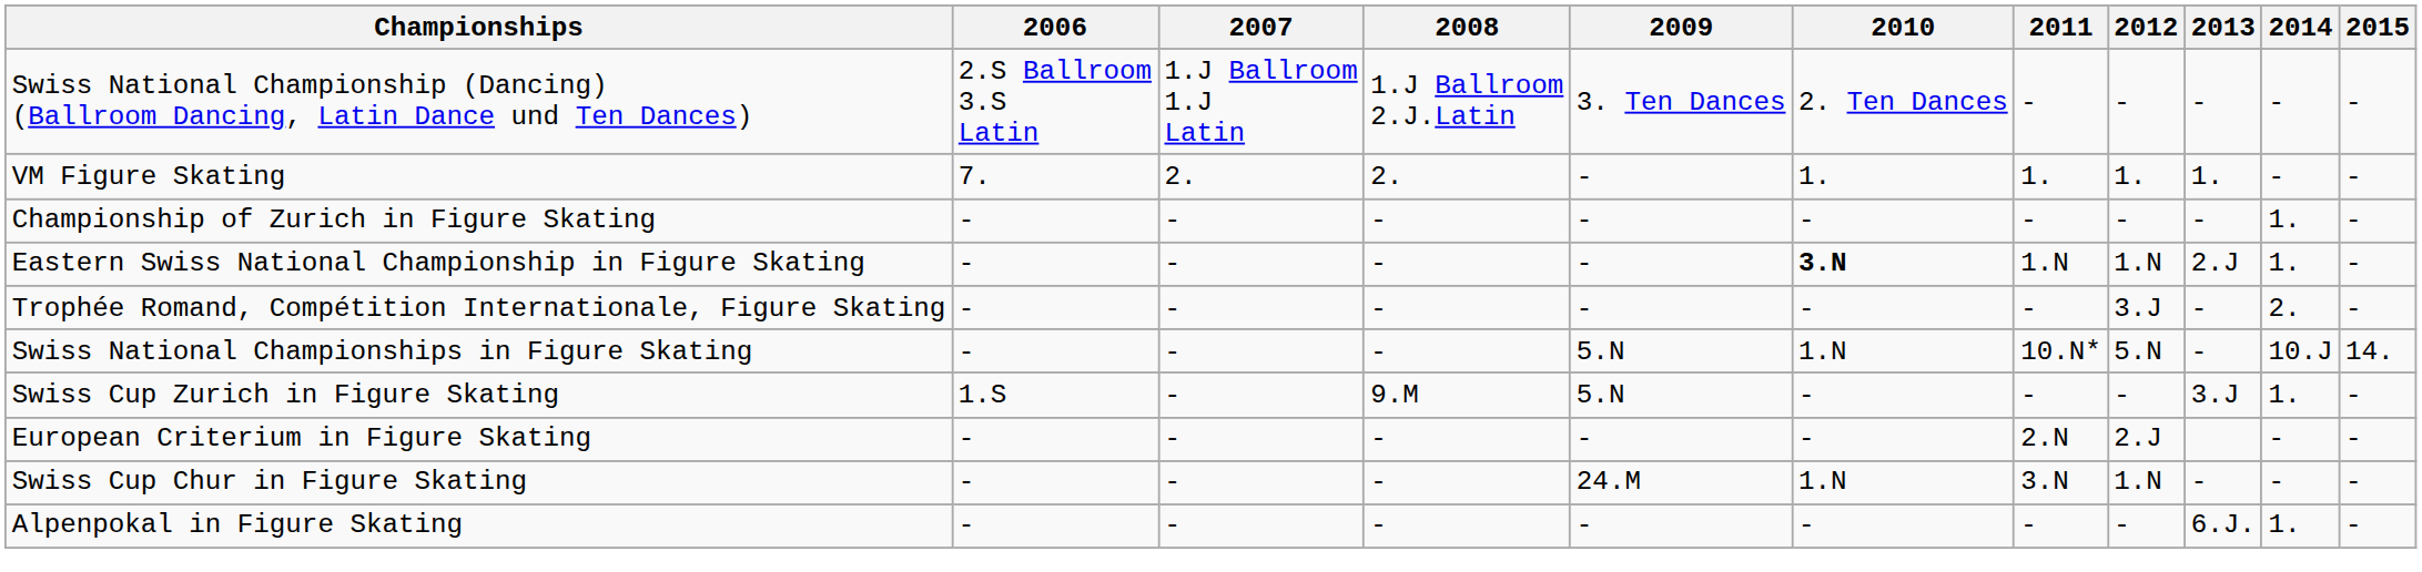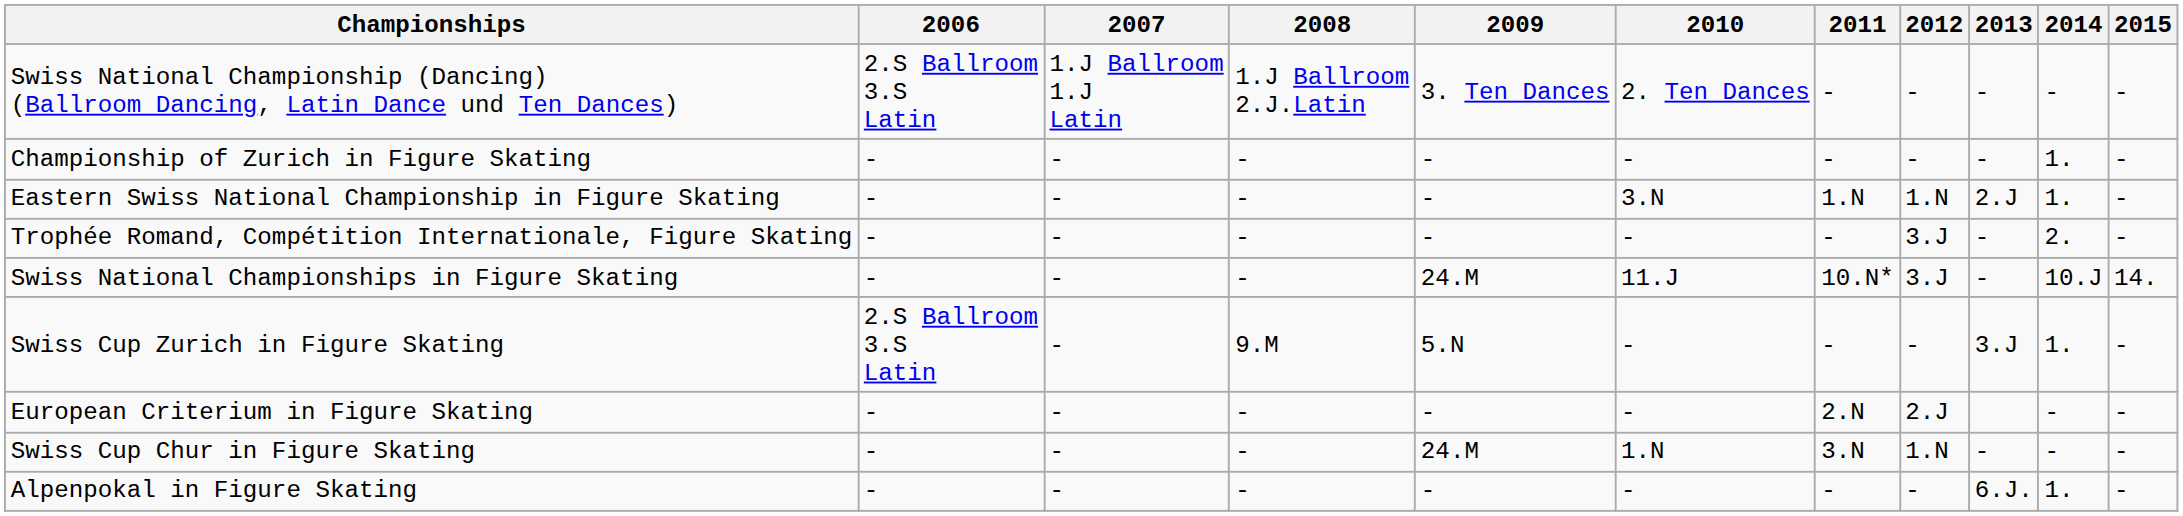- row: VM Figure Skating | 7. | 2. | 2. | - | 1. | 1. | 1. | 1. | - | -
Eastern Swiss National Championship in Figure Skating | 2010: bold -> normal
Swiss National Championships in Figure Skating | 2009: 5.N -> 24.M
Swiss National Championships in Figure Skating | 2010: 1.N -> 11.J
Swiss National Championships in Figure Skating | 2012: 5.N -> 3.J
Swiss Cup Zurich in Figure Skating | 2006: 1.S -> 2.S Ballroom 3.S Latin
